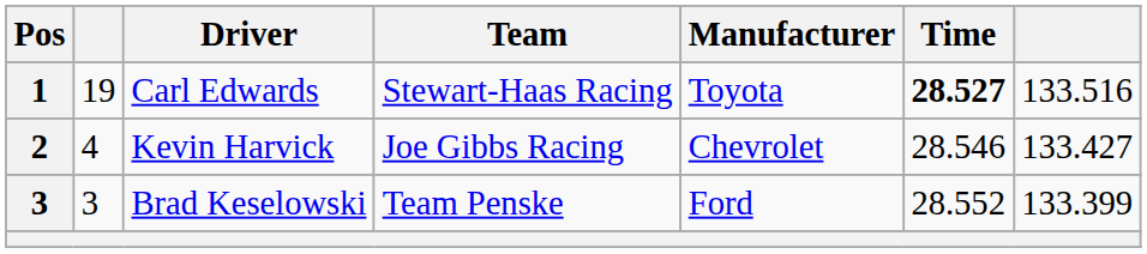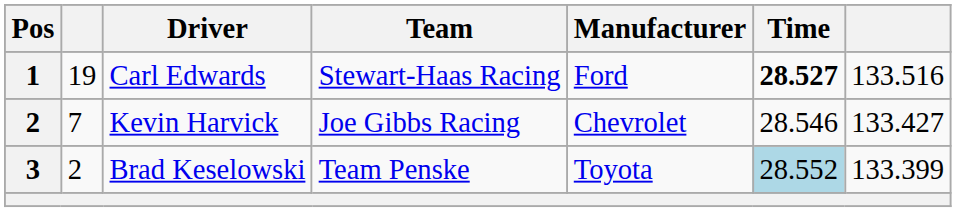Carl Edwards | Manufacturer: Toyota -> Ford
Kevin Harvick | column 2: 4 -> 7
Brad Keselowski | column 2: 3 -> 2
Brad Keselowski | Manufacturer: Ford -> Toyota
Brad Keselowski | Time: no background -> lightblue background
